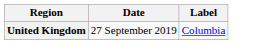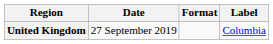+ column: Format
